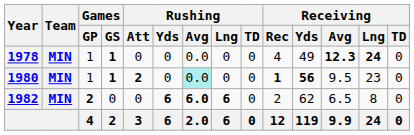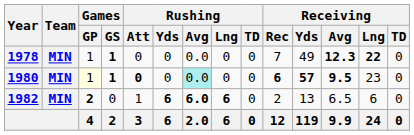1978 | Receiving / Rec: 4 -> 7
1978 | Receiving / Lng: 24 -> 22
1980 | Games / GP: no background -> lightyellow background
1980 | Rushing / Att: 2 -> 0
1980 | Receiving / Rec: 1 -> 6
1980 | Receiving / Yds: 56 -> 57
1980 | Receiving / Avg: normal -> bold
1982 | Rushing / Att: 0 -> 1
1982 | Receiving / Yds: 62 -> 13
1982 | Receiving / Lng: 8 -> 6
